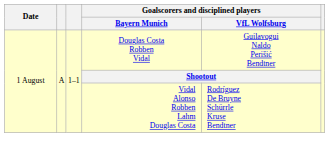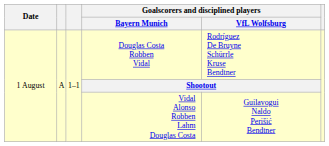Douglas Costa Robben Vidal | Goalscorers and disciplined players / VfL Wolfsburg: Guilavogui Naldo Perišić Bendtner -> Rodríguez De Bruyne Schürrle Kruse Bendtner
Vidal Alonso Robben Lahm Douglas Costa | Goalscorers and disciplined players / VfL Wolfsburg: Rodríguez De Bruyne Schürrle Kruse Bendtner -> Guilavogui Naldo Perišić Bendtner
